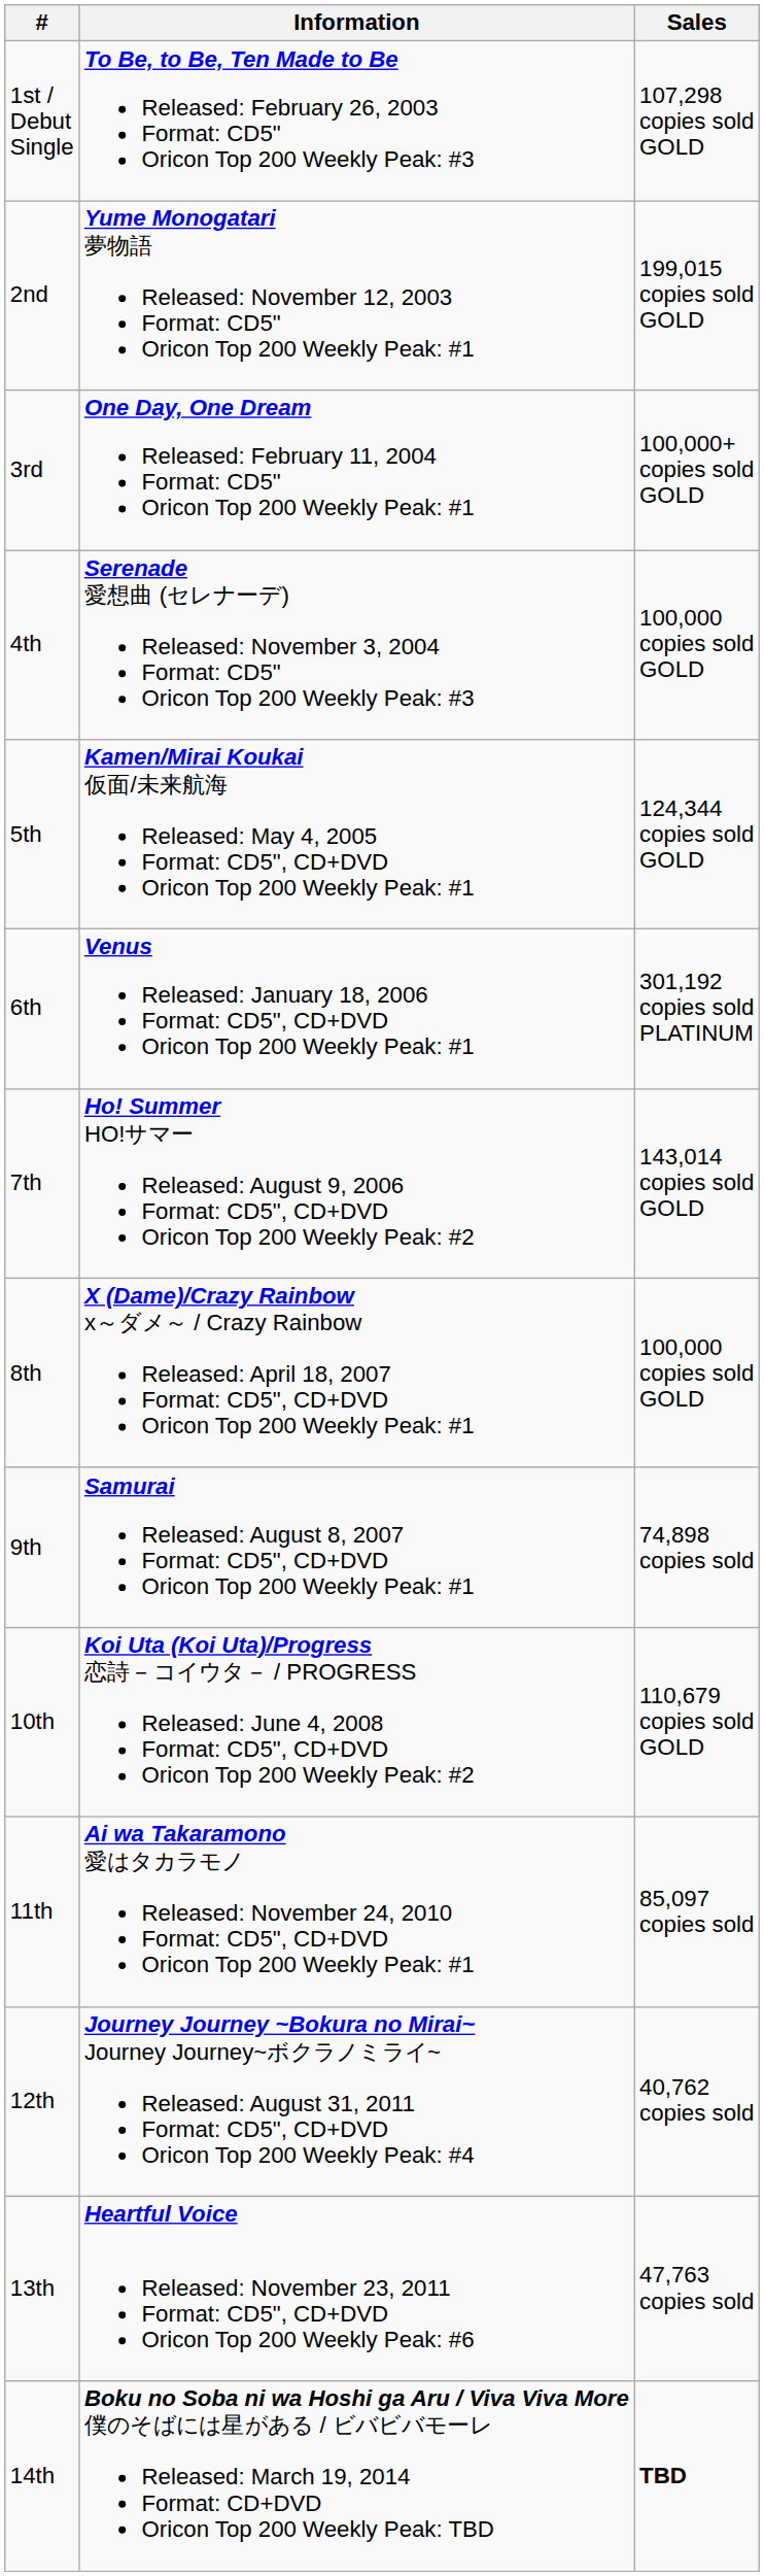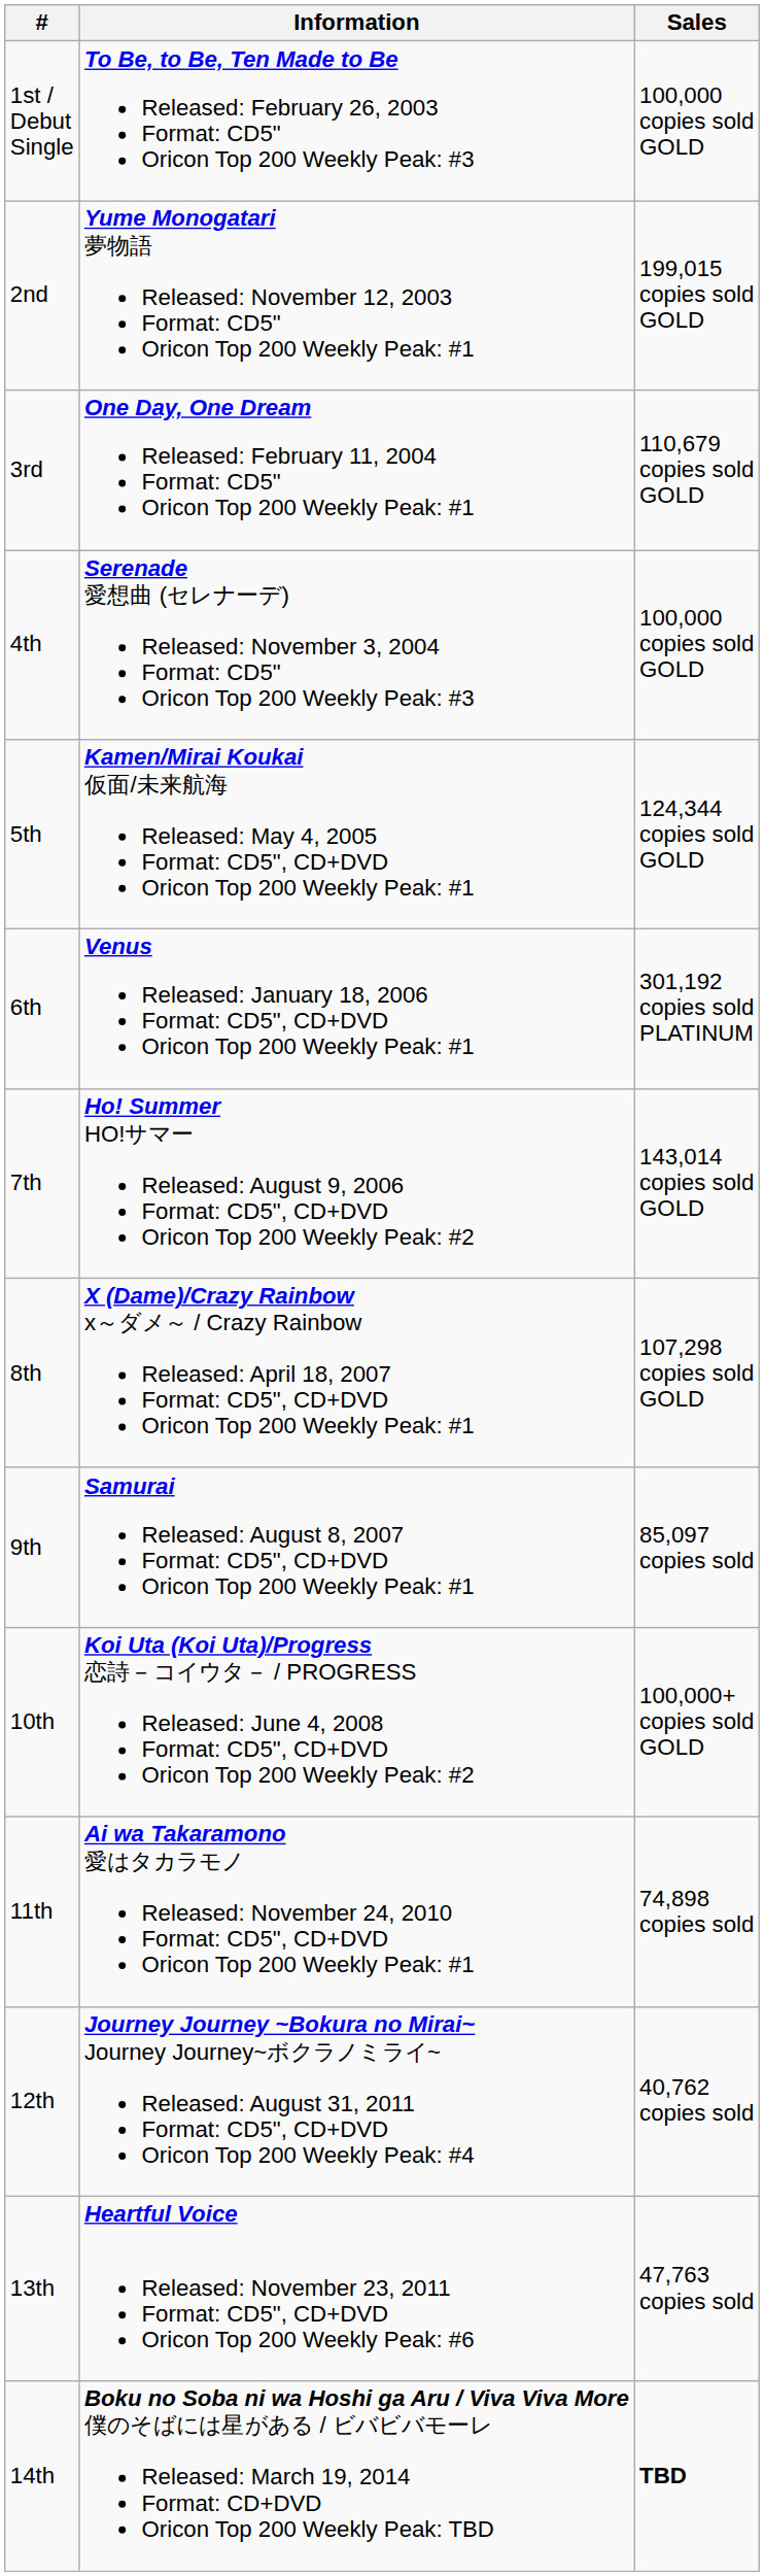1st / Debut Single | Sales: 107,298 copies sold GOLD -> 100,000 copies sold GOLD
3rd | Sales: 100,000+ copies sold GOLD -> 110,679 copies sold GOLD
8th | Sales: 100,000 copies sold GOLD -> 107,298 copies sold GOLD
9th | Sales: 74,898 copies sold -> 85,097 copies sold
10th | Sales: 110,679 copies sold GOLD -> 100,000+ copies sold GOLD
11th | Sales: 85,097 copies sold -> 74,898 copies sold
